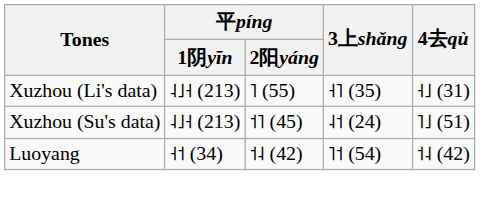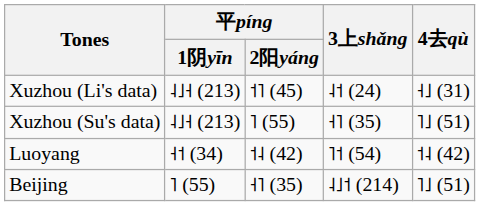Xuzhou (Li's data) | 平píng / 2阳yáng: ˥ (55) -> ˦˥ (45)
Xuzhou (Li's data) | 3上shǎng: ˧˥ (35) -> ˨˦ (24)
Xuzhou (Su's data) | 平píng / 2阳yáng: ˦˥ (45) -> ˥ (55)
Xuzhou (Su's data) | 3上shǎng: ˨˦ (24) -> ˧˥ (35)
+ row: Beijing | ˥ (55) | ˧˥ (35) | ˨˩˦ (214) | ˥˩ (51)
